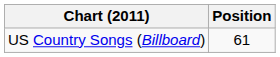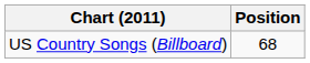US Country Songs (Billboard) | Position: 61 -> 68
